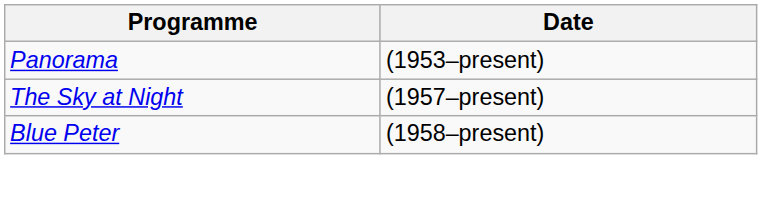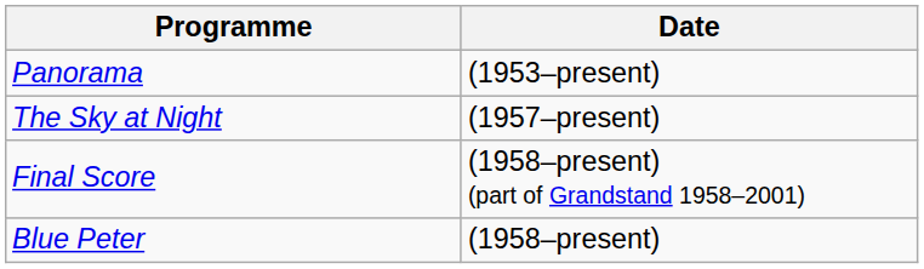+ row: Final Score | (1958–present) (part of Grandstand 1958–2001)
